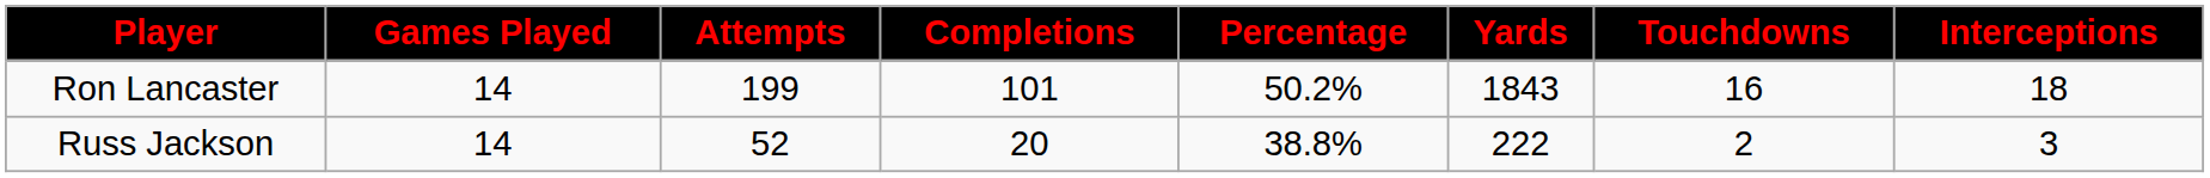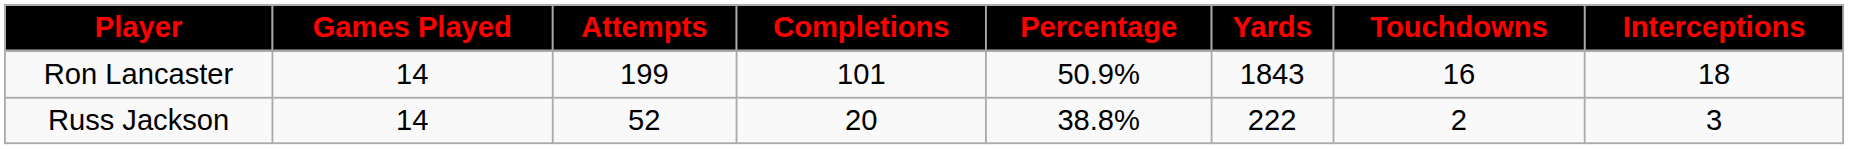Ron Lancaster | Percentage: 50.2% -> 50.9%
